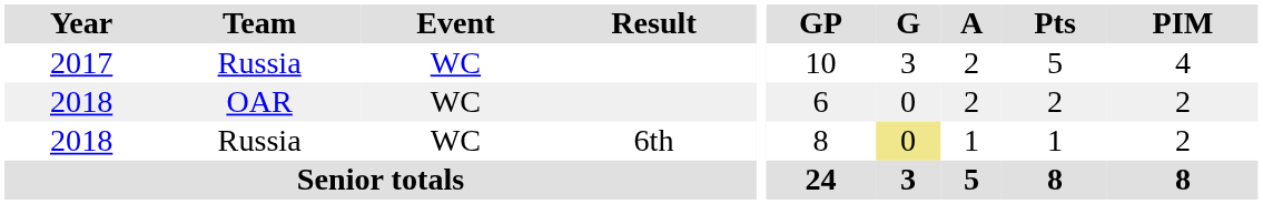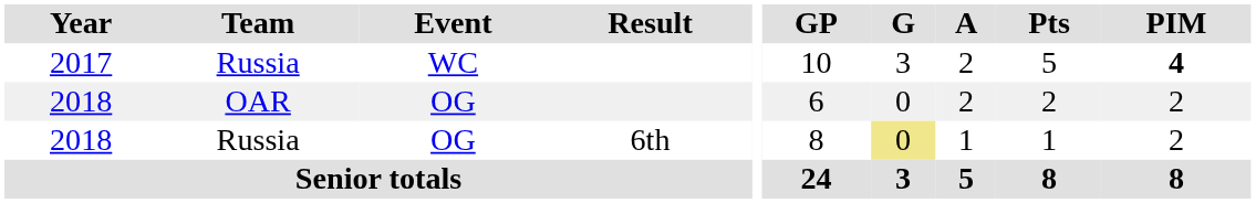2017 | PIM: normal -> bold
2018 / OAR | Event: WC -> OG
2018 / Russia | Event: WC -> OG
